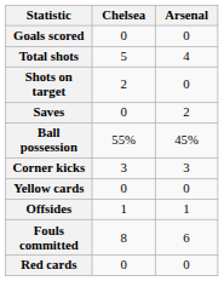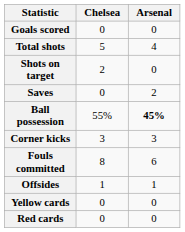Ball possession | Arsenal: normal -> bold
rows swapped: Fouls committed <-> Yellow cards
